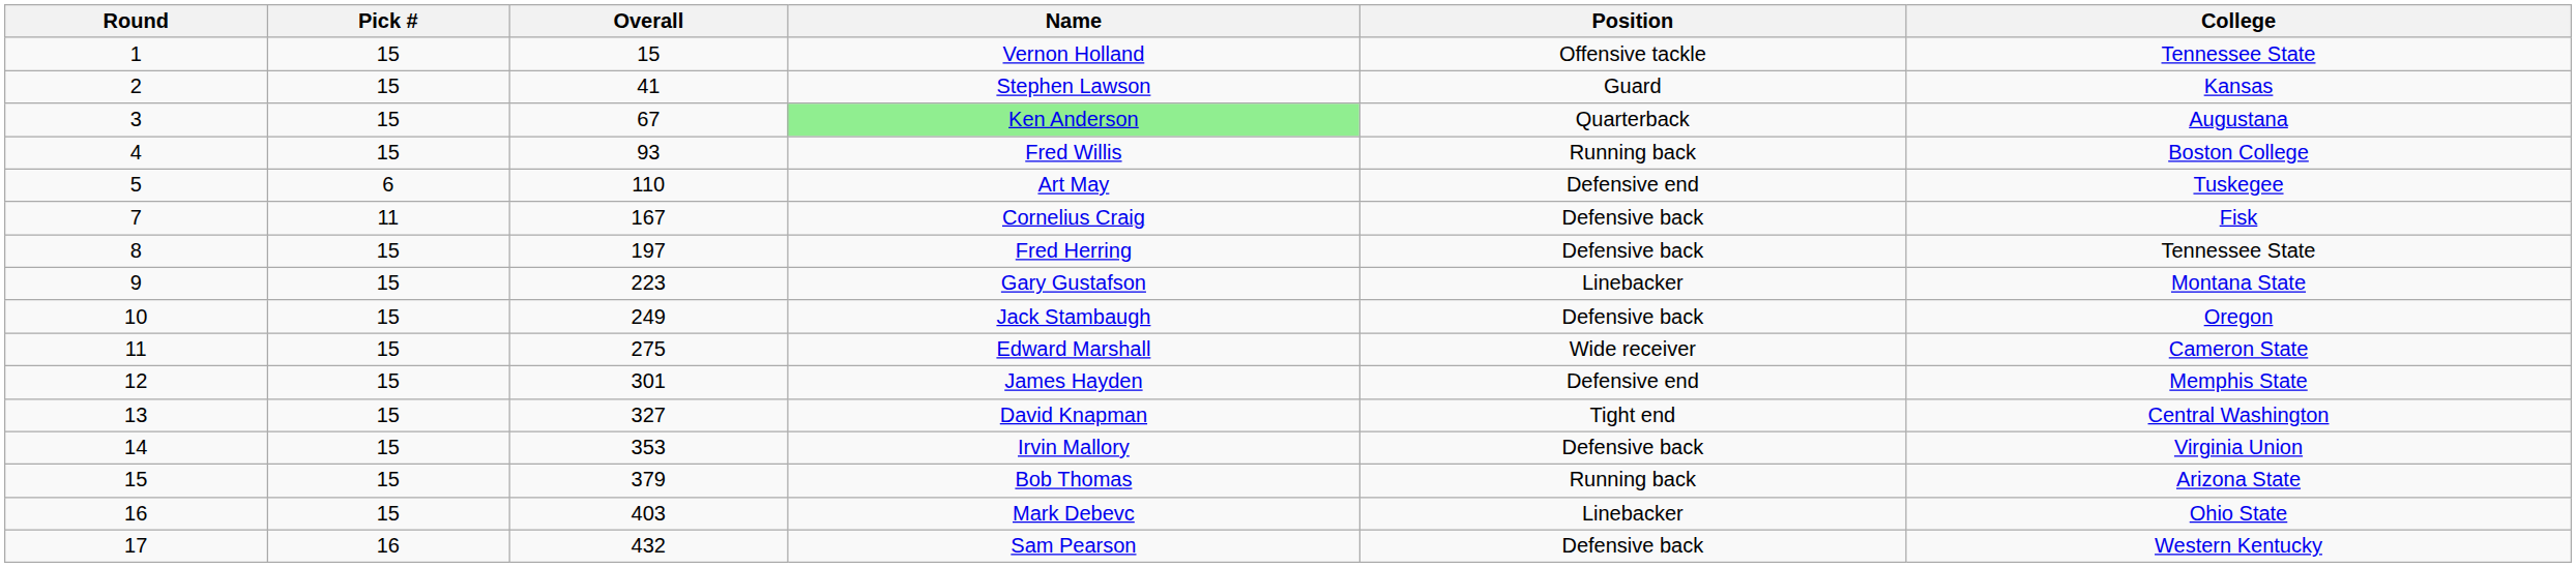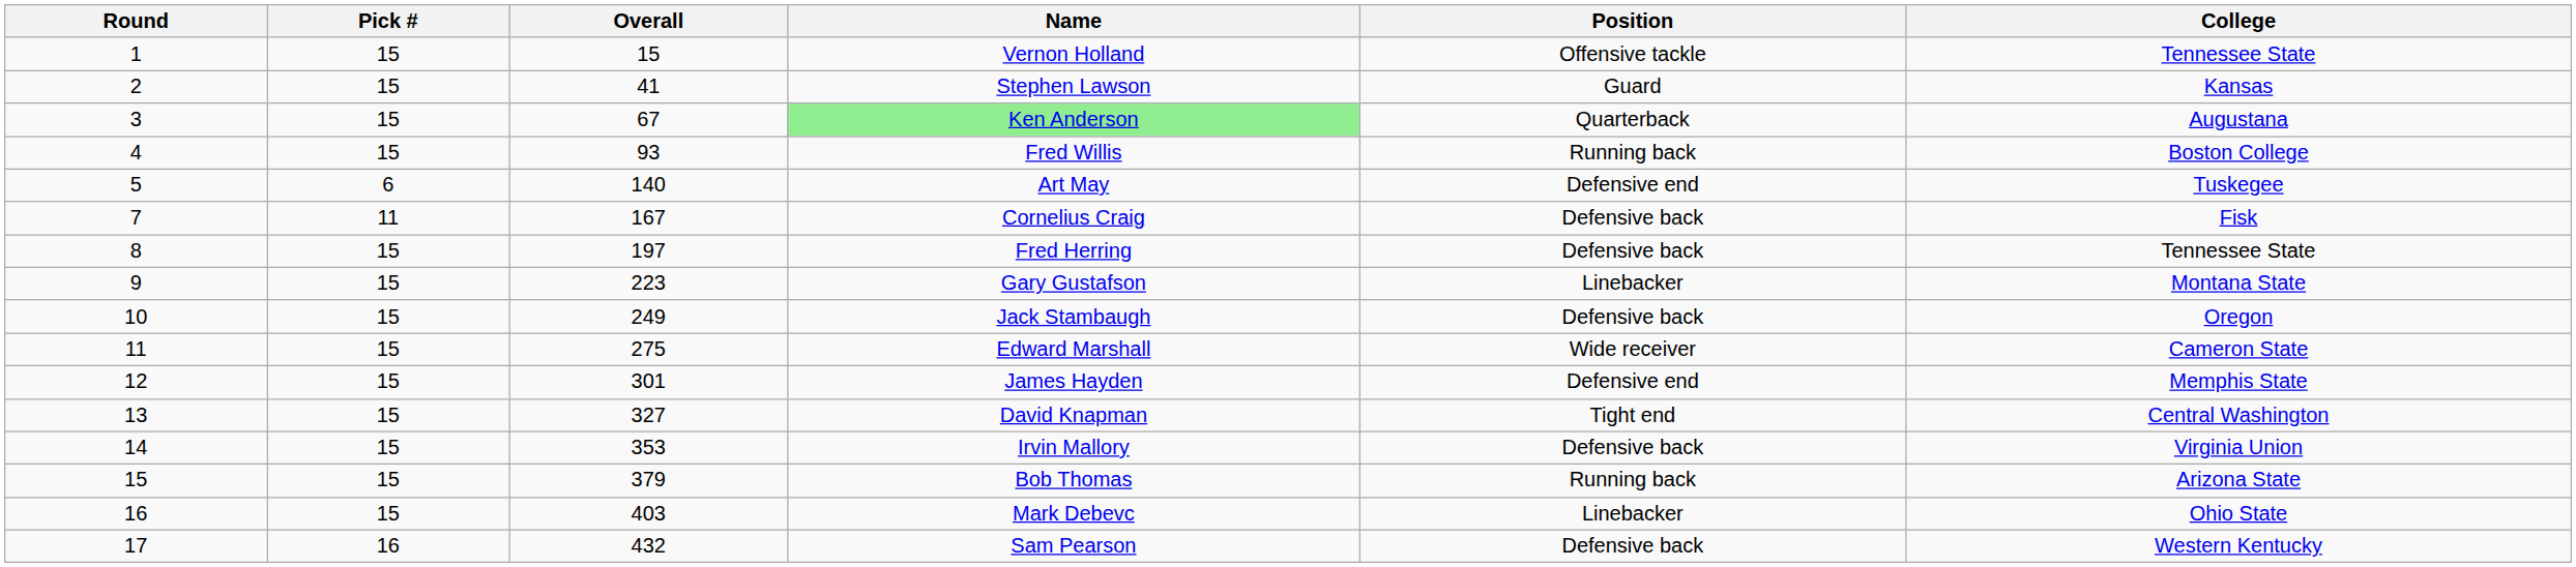Art May | Overall: 110 -> 140
